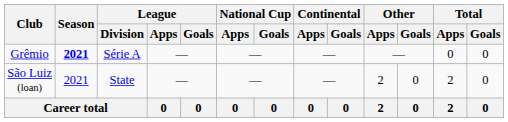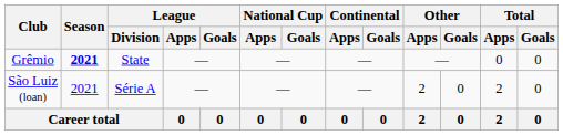Grêmio | League / Division: Série A -> State
São Luiz (loan) | League / Division: State -> Série A
